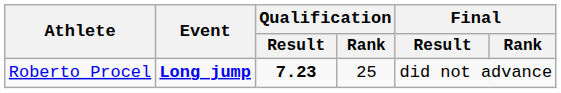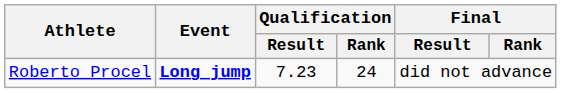Roberto Procel | Qualification / Result: bold -> normal
Roberto Procel | Qualification / Rank: 25 -> 24
